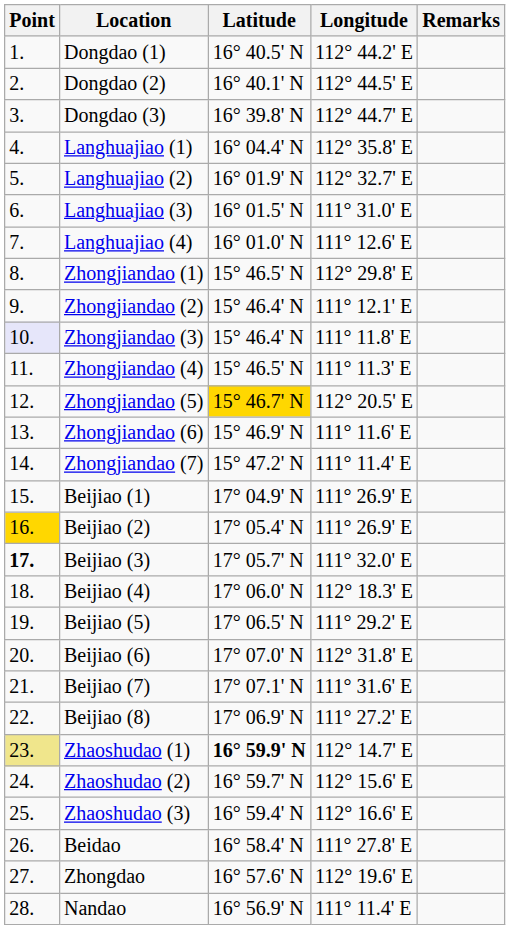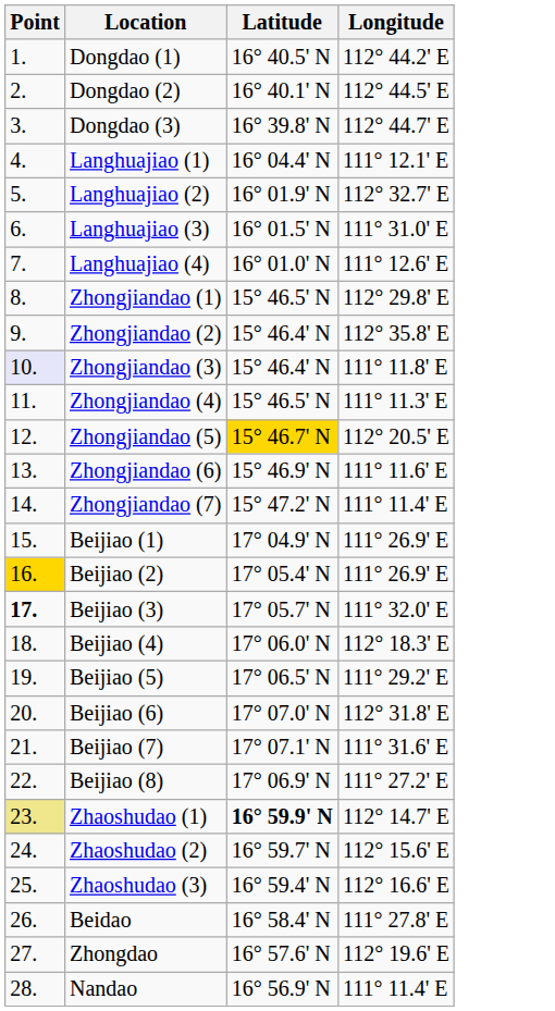- column: Remarks
Langhuajiao (1) | Longitude: 112° 35.8' E -> 111° 12.1' E
Zhongjiandao (2) | Longitude: 111° 12.1' E -> 112° 35.8' E
